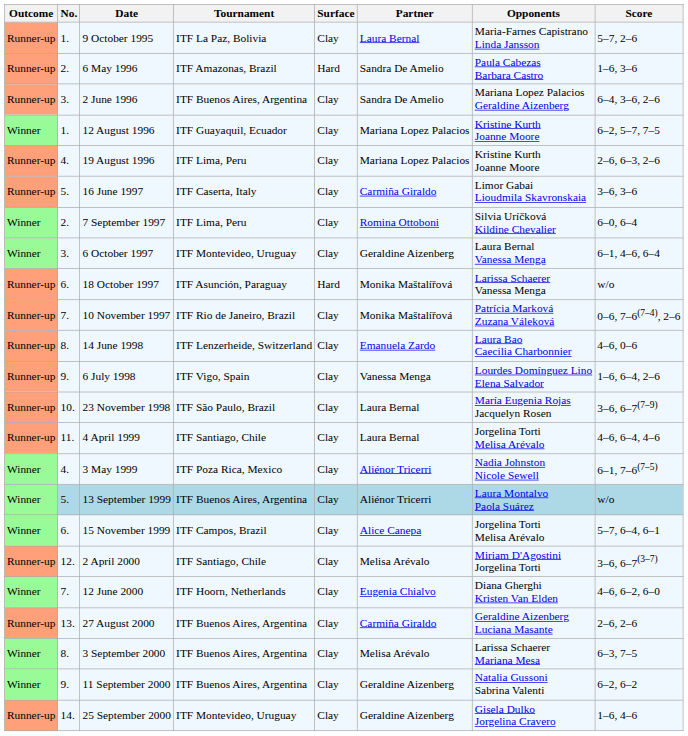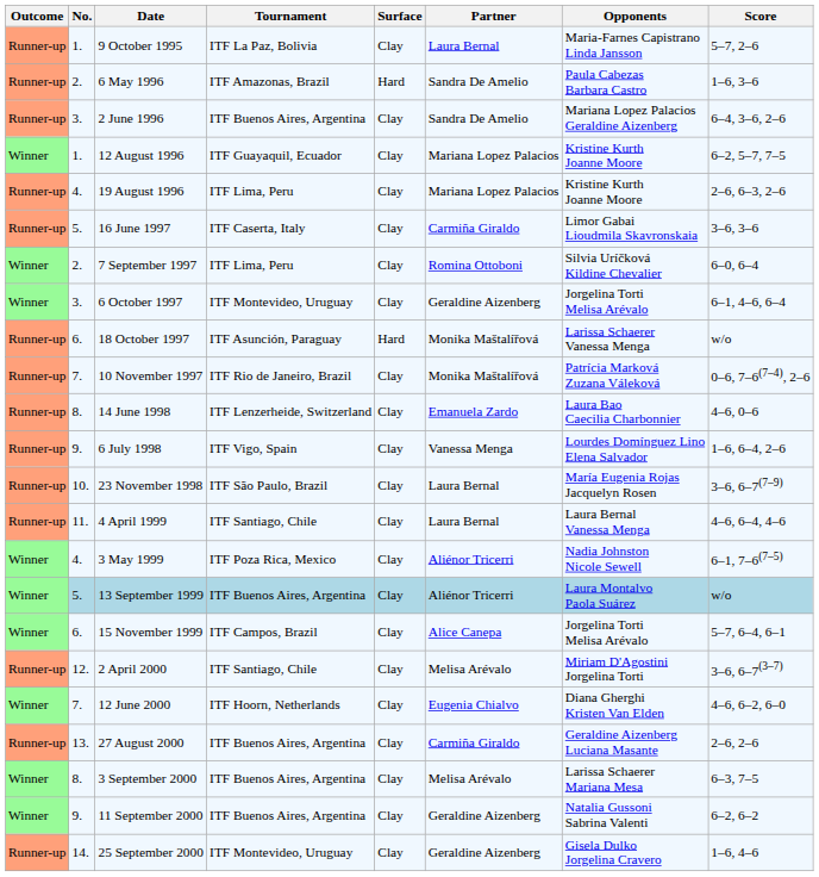6 October 1997 | Opponents: Laura Bernal Vanessa Menga -> Jorgelina Torti Melisa Arévalo
4 April 1999 | Opponents: Jorgelina Torti Melisa Arévalo -> Laura Bernal Vanessa Menga
